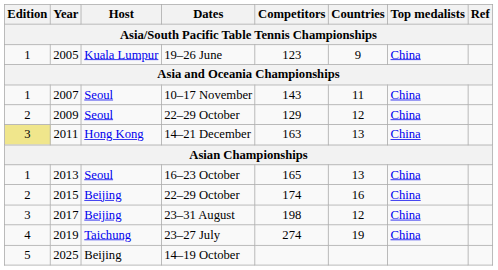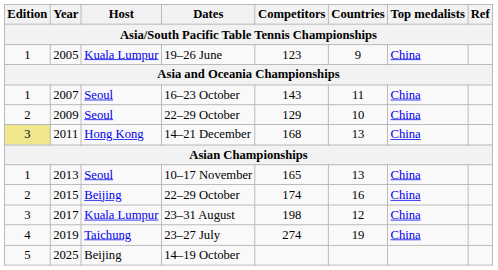2007 | Dates: 10–17 November -> 16–23 October
2009 | Countries: 12 -> 10
2011 | Competitors: 163 -> 168
2013 | Dates: 16–23 October -> 10–17 November
2017 | Host: Beijing -> Kuala Lumpur
